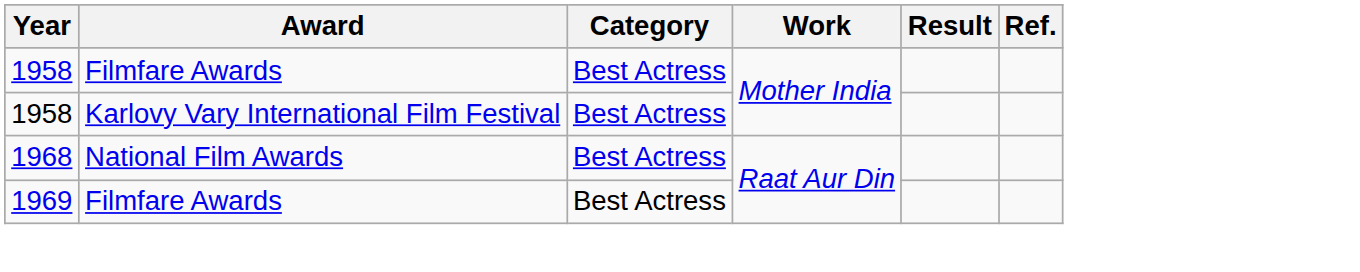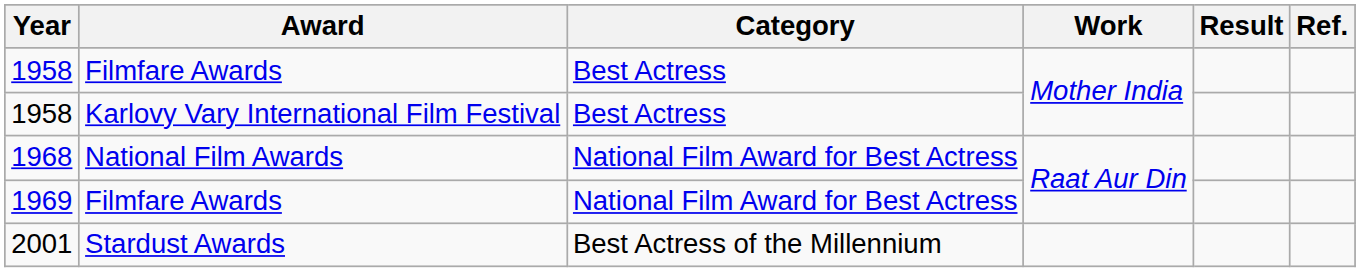1968 | Category: Best Actress -> National Film Award for Best Actress
1969 | Category: Best Actress -> National Film Award for Best Actress
+ row: 2001 | Stardust Awards | Best Actress of the Millennium
